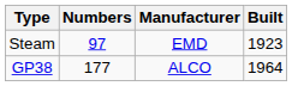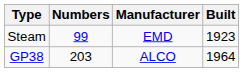Steam | Numbers: 97 -> 99
GP38 | Numbers: 177 -> 203
